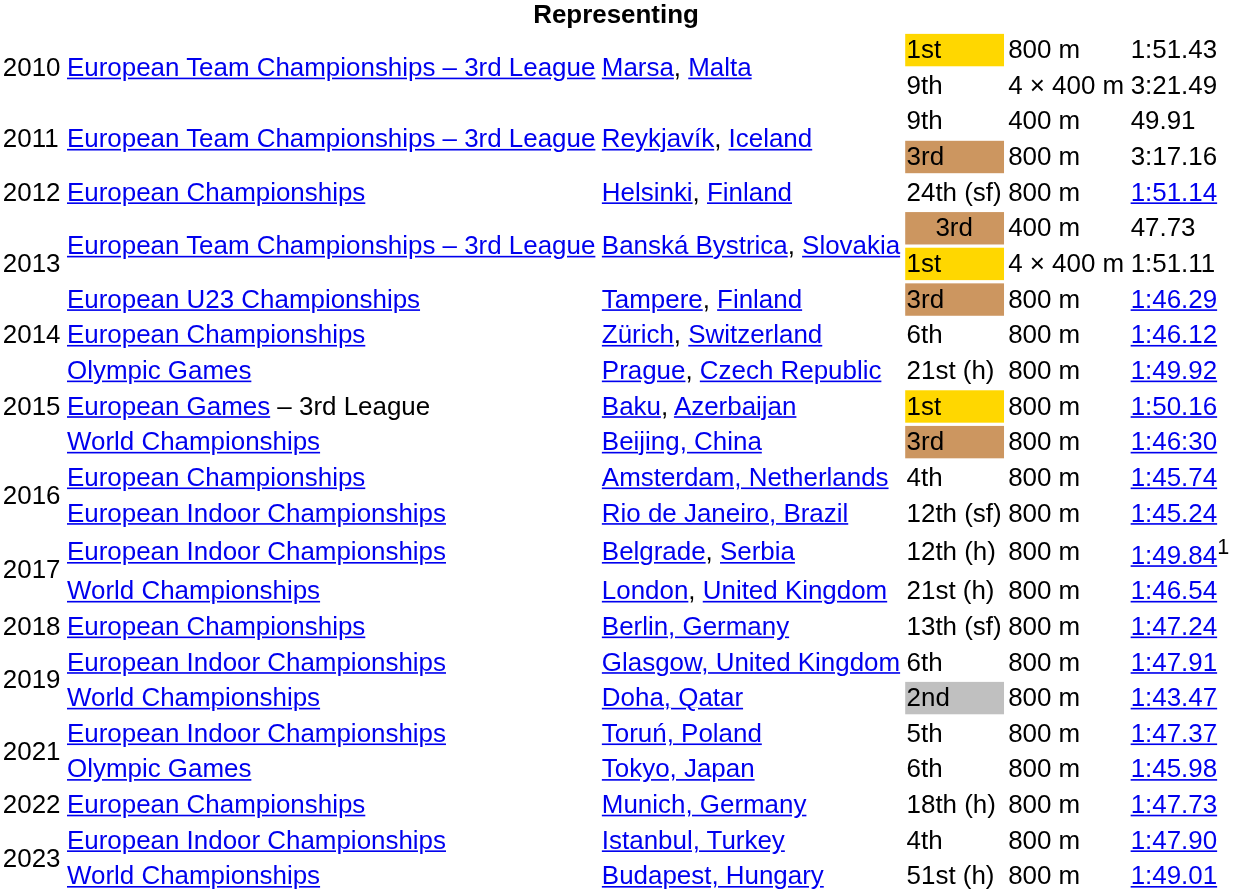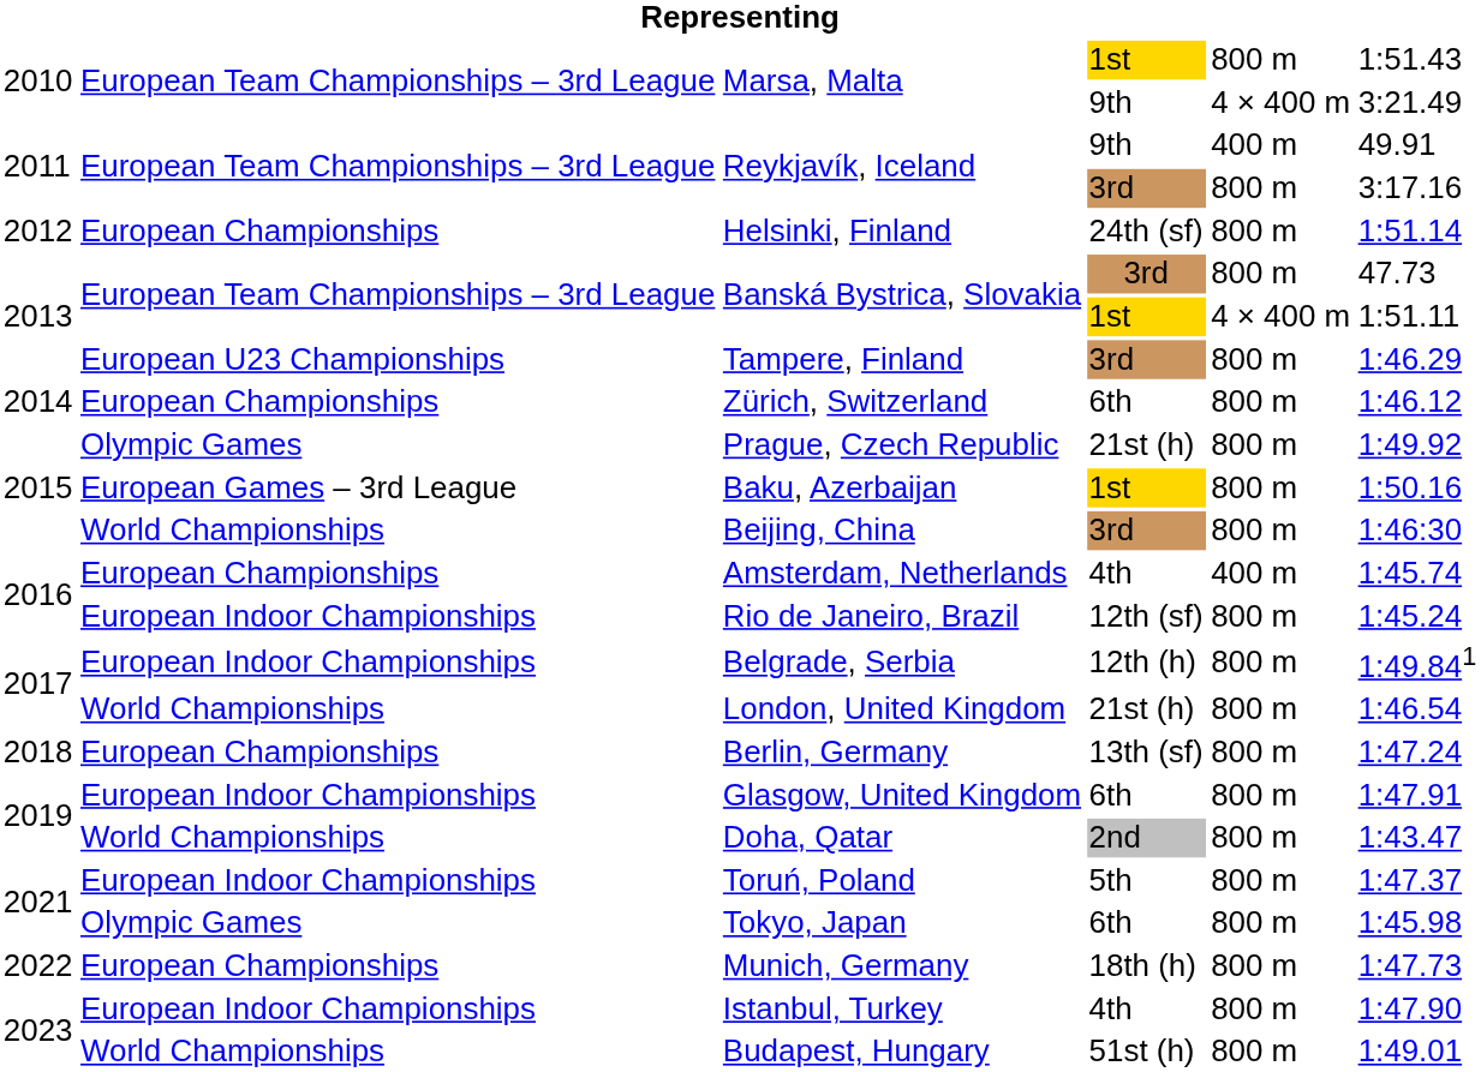Banská Bystrica, Slovakia / 3rd | column 5: 400 m -> 800 m
Amsterdam, Netherlands | column 5: 800 m -> 400 m
